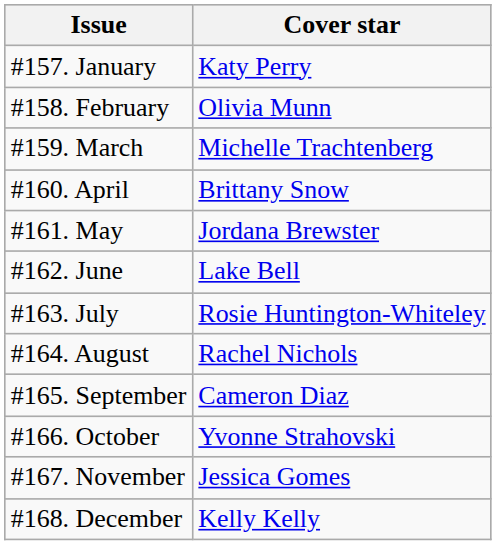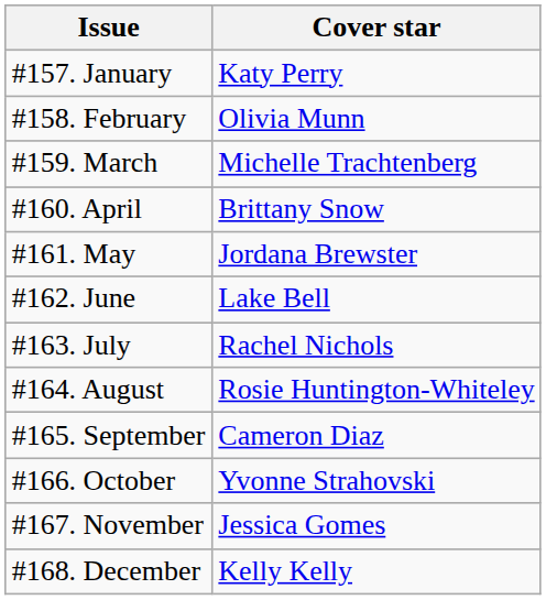#163. July | Cover star: Rosie Huntington-Whiteley -> Rachel Nichols
#164. August | Cover star: Rachel Nichols -> Rosie Huntington-Whiteley
